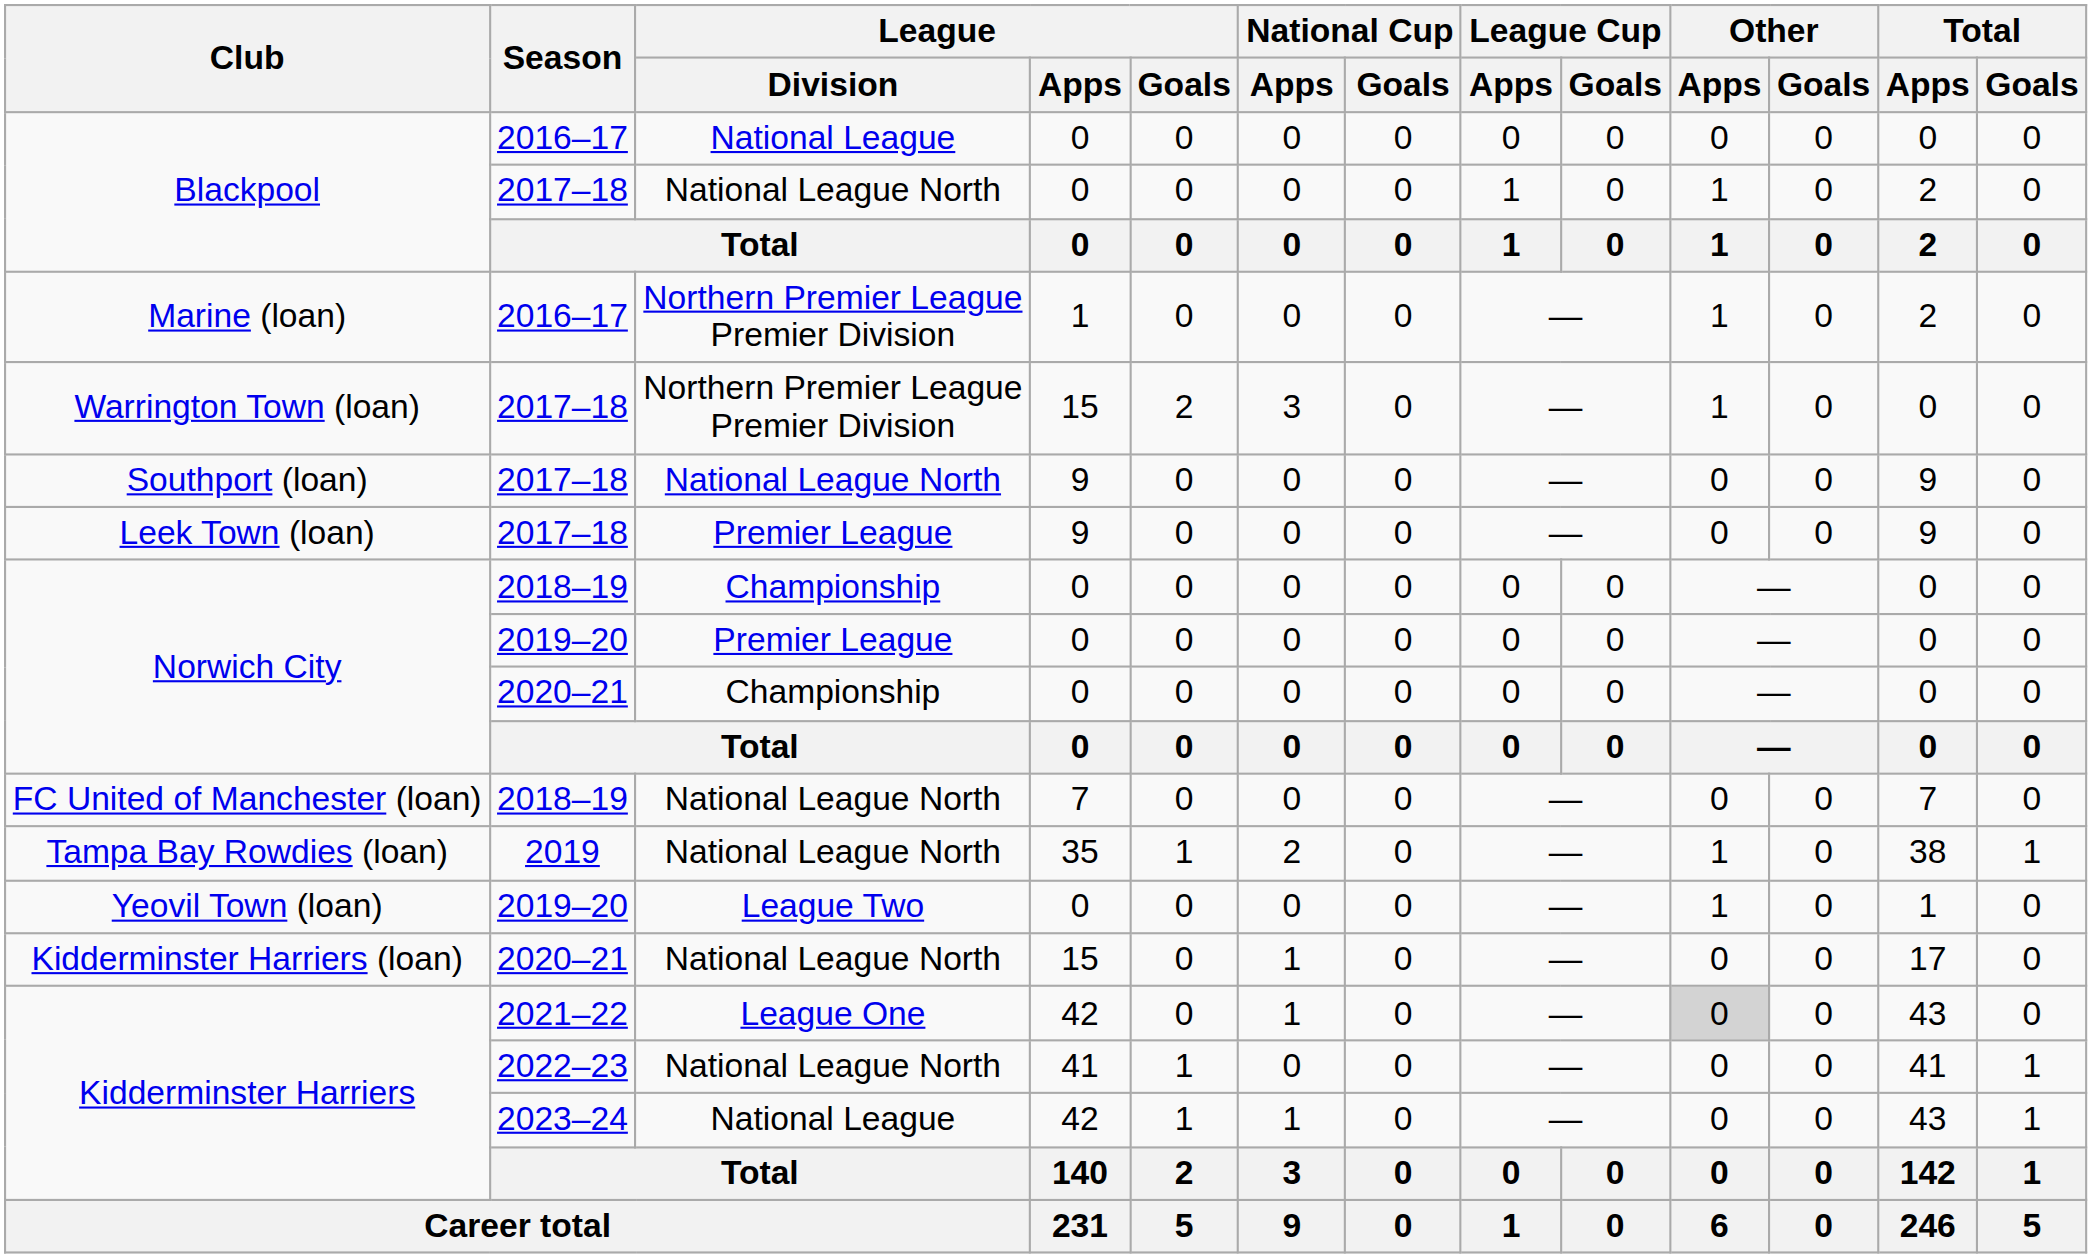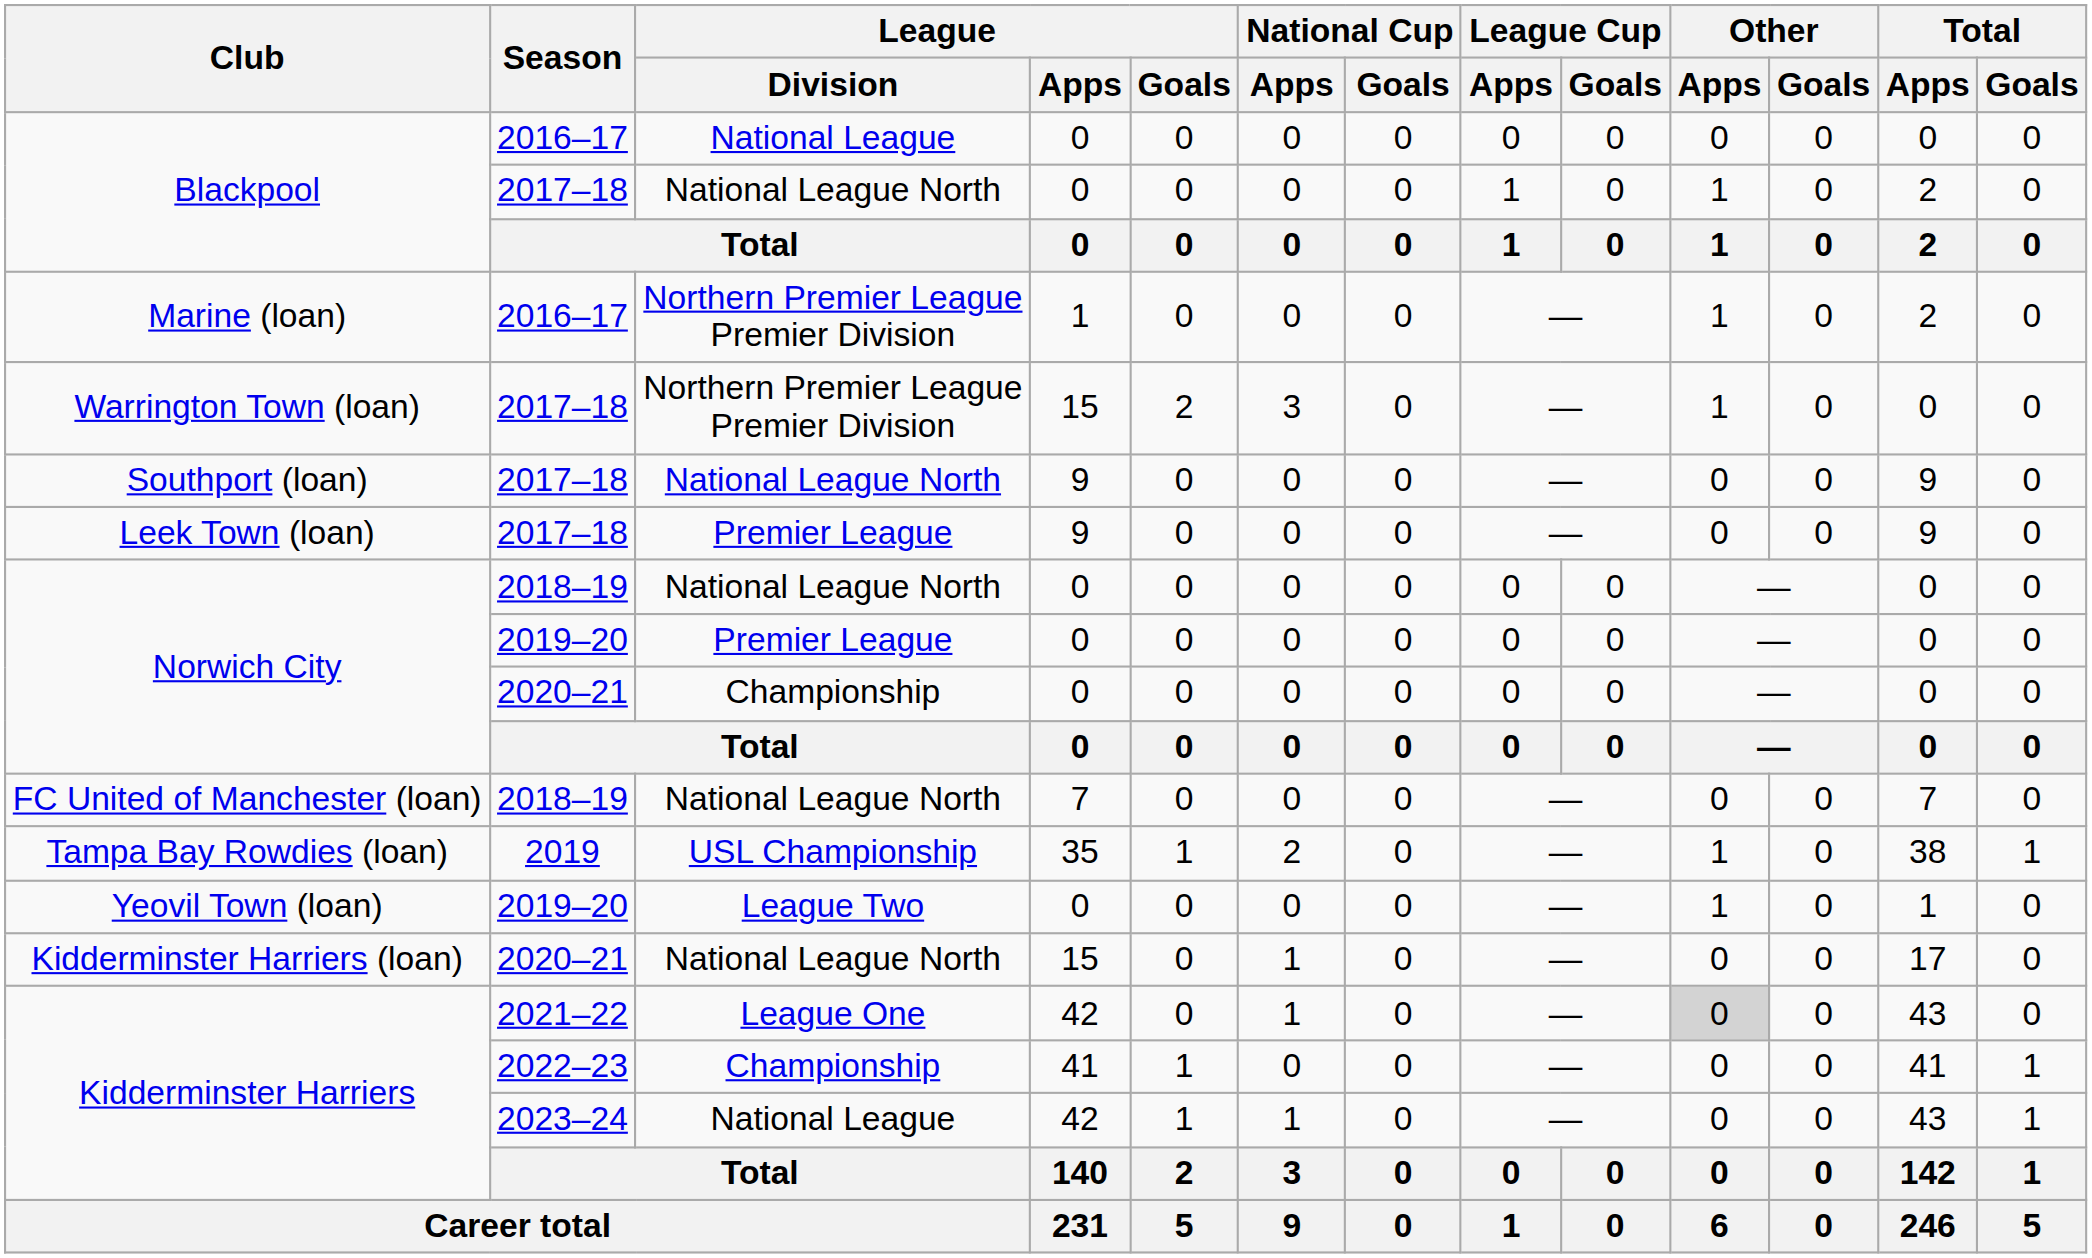Norwich City / 2018–19 | League / Division: Championship -> National League North
Tampa Bay Rowdies (loan) | League / Division: National League North -> USL Championship
Kidderminster Harriers / 2022–23 | League / Division: National League North -> Championship
